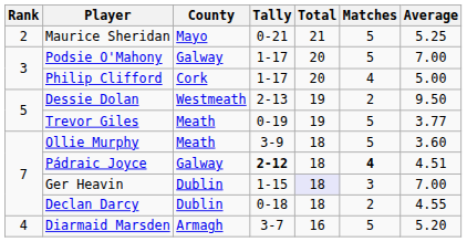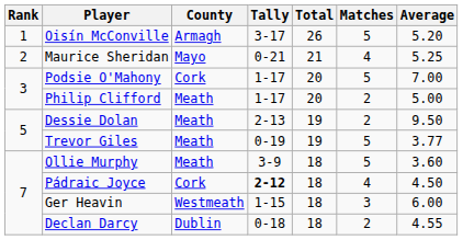+ row: 1 | Oisín McConville | Armagh | 3-17 | 26 | 5 | 5.20
Maurice Sheridan | Matches: 5 -> 4
Podsie O'Mahony | County: Galway -> Cork
Philip Clifford | County: Cork -> Meath
Philip Clifford | Matches: 4 -> 2
Dessie Dolan | County: Westmeath -> Meath
Pádraic Joyce | County: Galway -> Cork
Pádraic Joyce | Matches: bold -> normal
Pádraic Joyce | Average: 4.51 -> 4.50
Ger Heavin | County: Dublin -> Westmeath
Ger Heavin | Total: lavender background -> no background
Ger Heavin | Average: 7.00 -> 6.00
- row: 4 | Diarmaid Marsden | Armagh | 3-7 | 16 | 5 | 5.20
